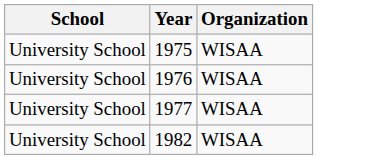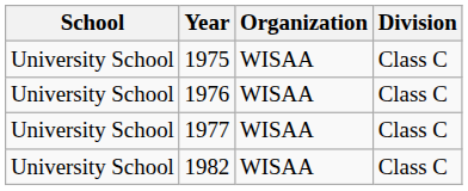+ column: Division | Class C | Class C | Class C | Class C
